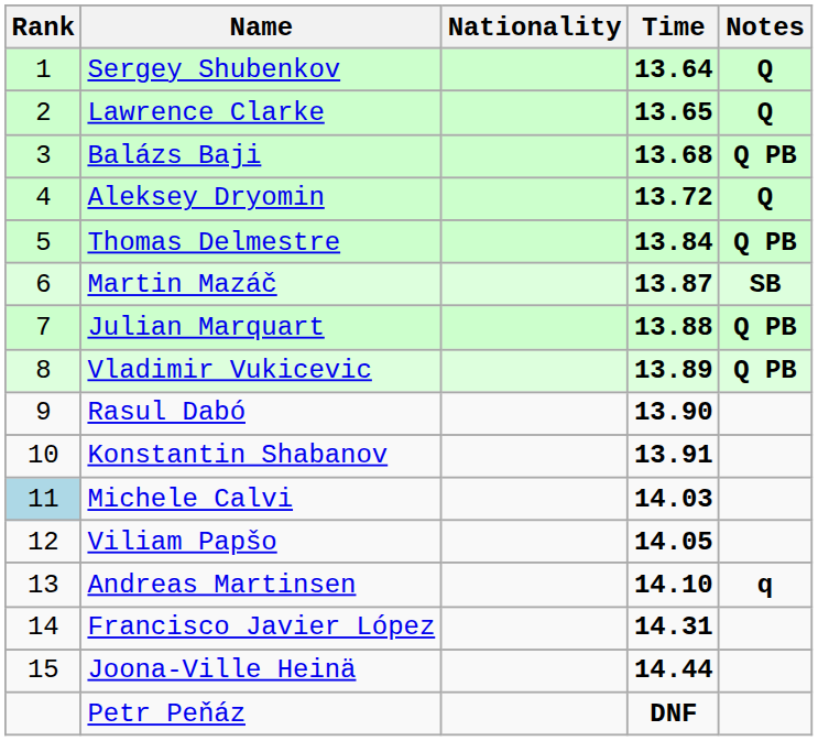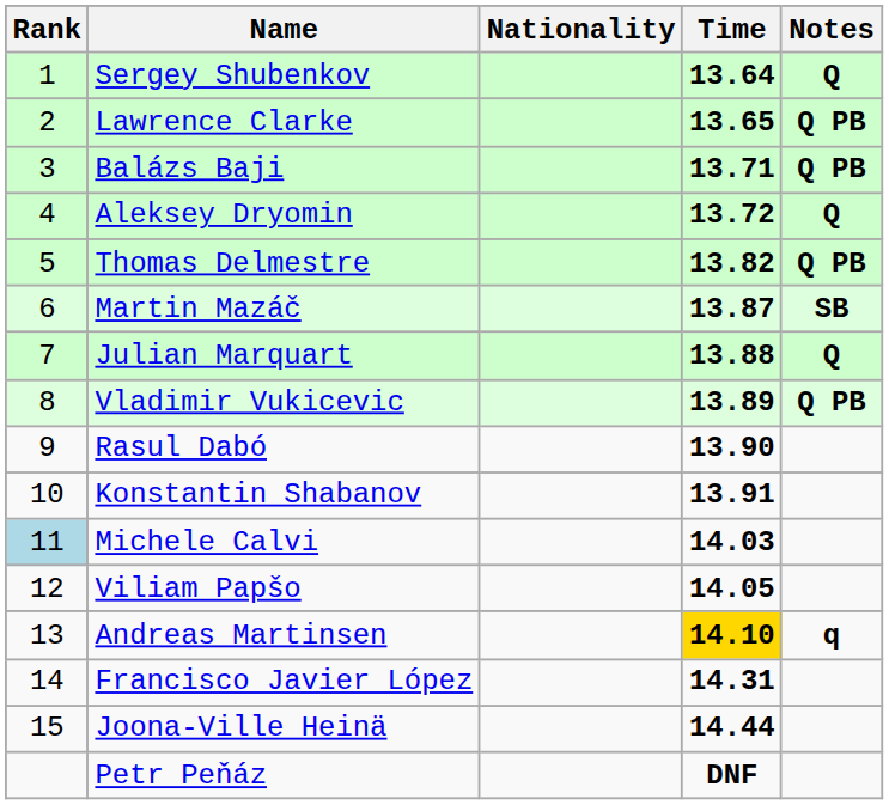Lawrence Clarke | Notes: Q -> Q PB
Balázs Baji | Time: 13.68 -> 13.71
Thomas Delmestre | Time: 13.84 -> 13.82
Julian Marquart | Notes: Q PB -> Q
Andreas Martinsen | Time: no background -> gold background
